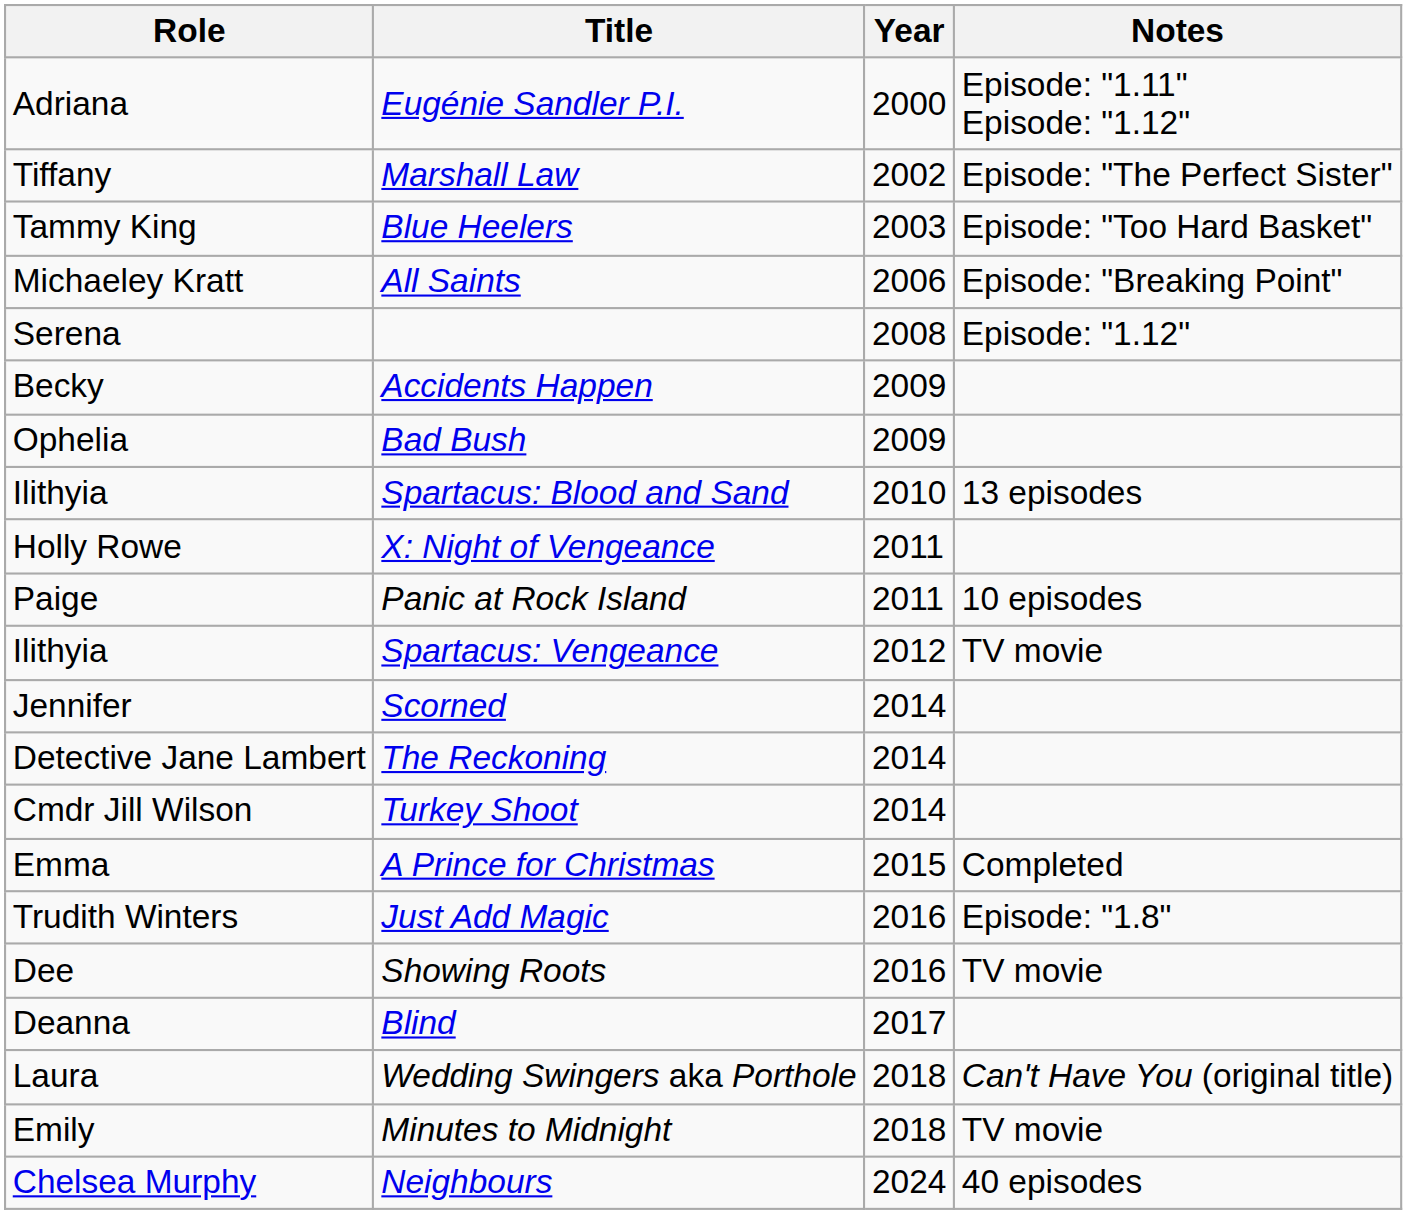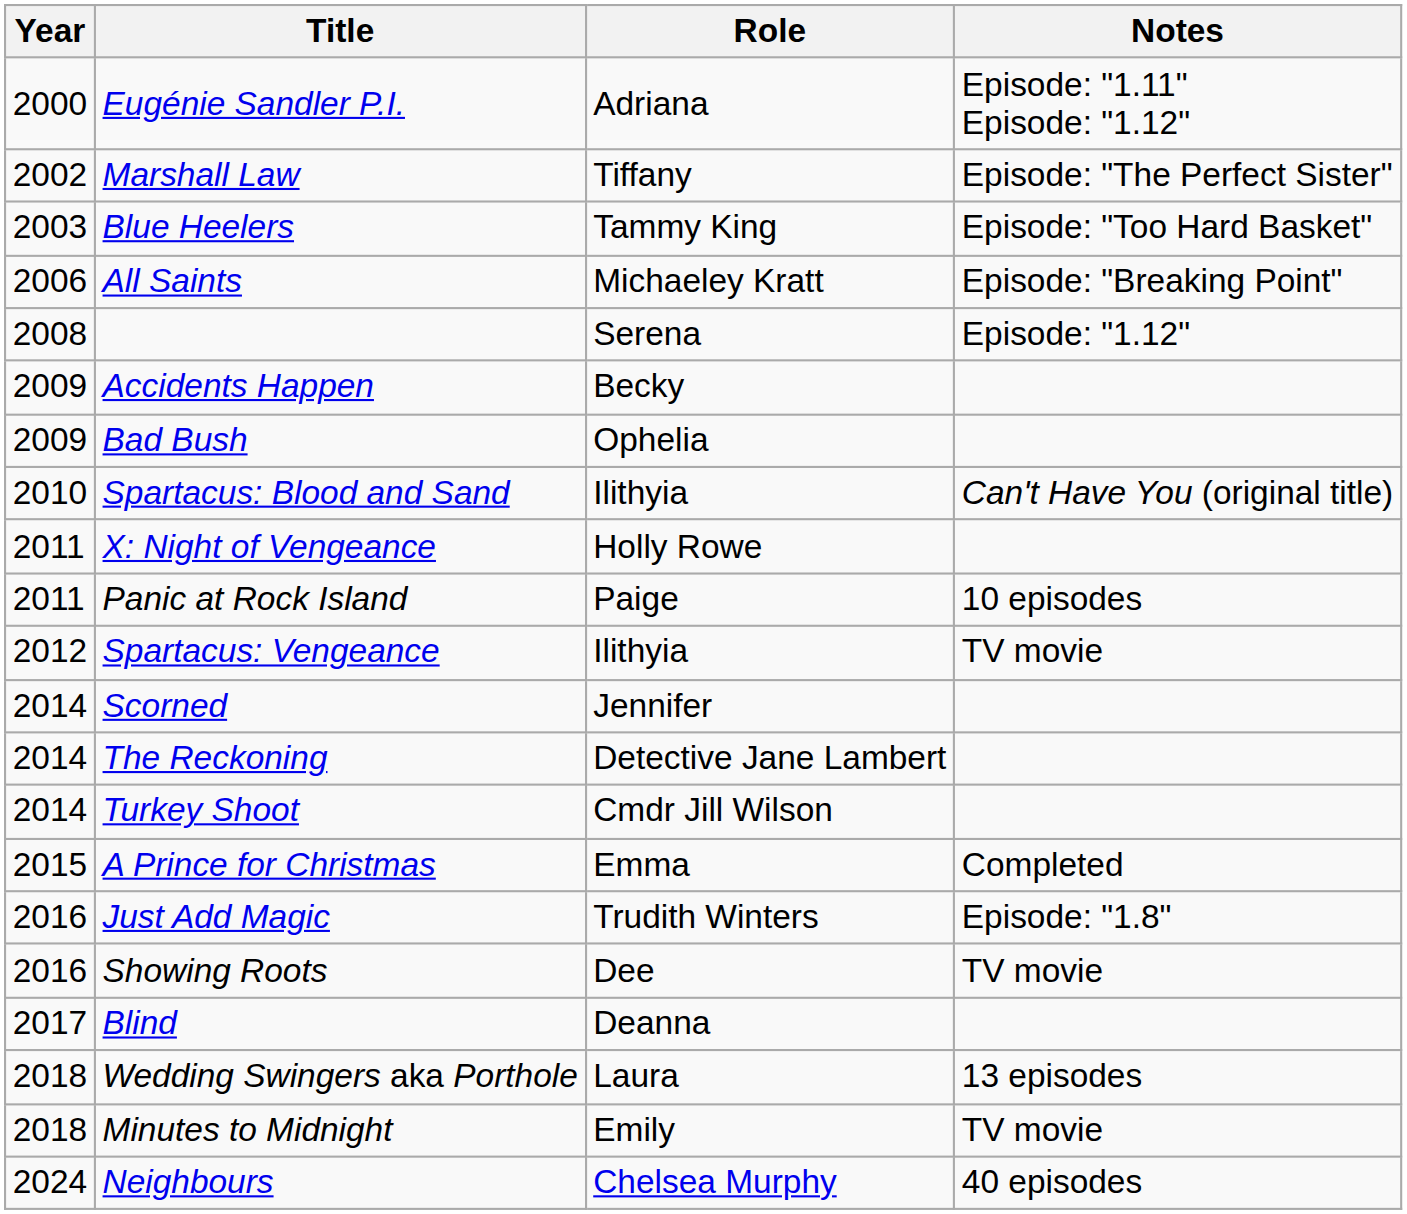columns swapped: Year <-> Role
Spartacus: Blood and Sand | Notes: 13 episodes -> Can't Have You (original title)
Wedding Swingers aka Porthole | Notes: Can't Have You (original title) -> 13 episodes
